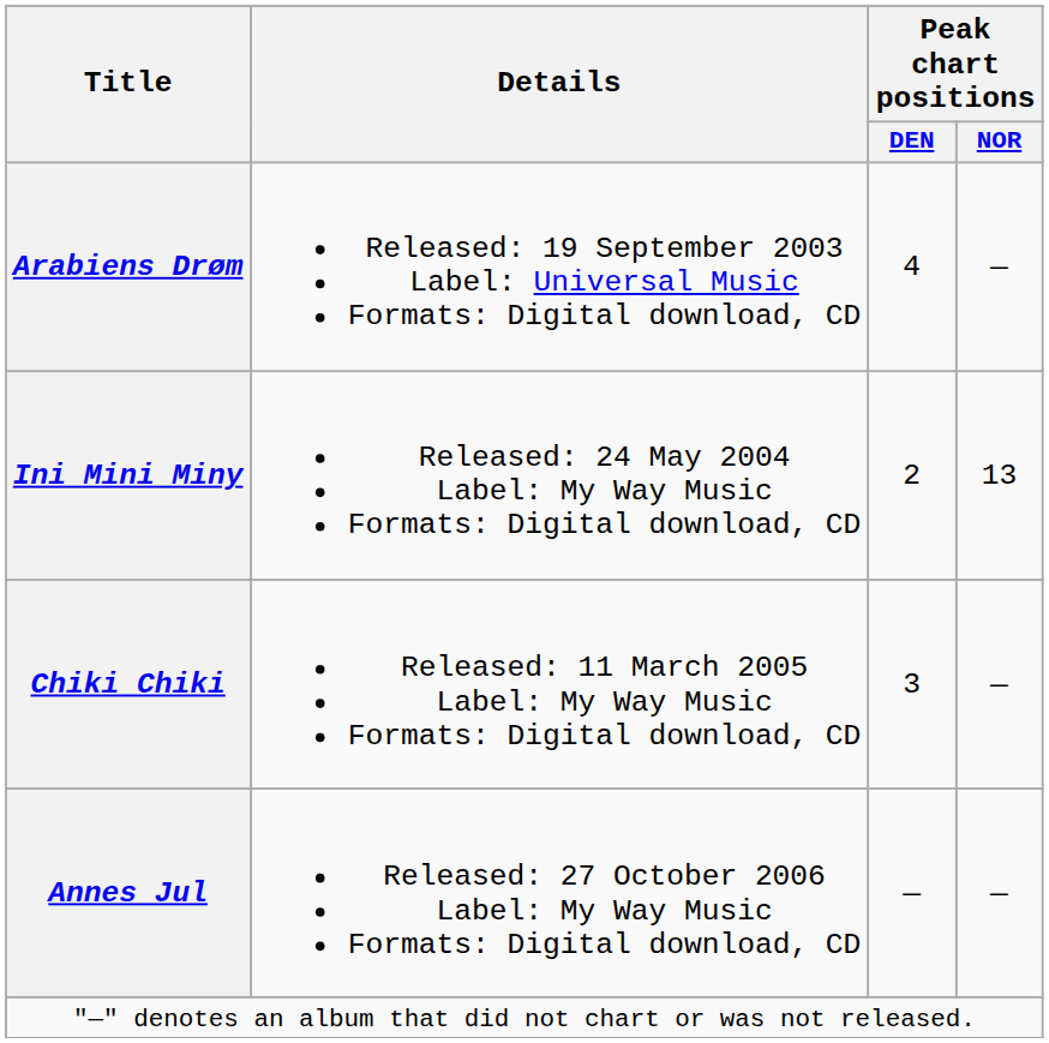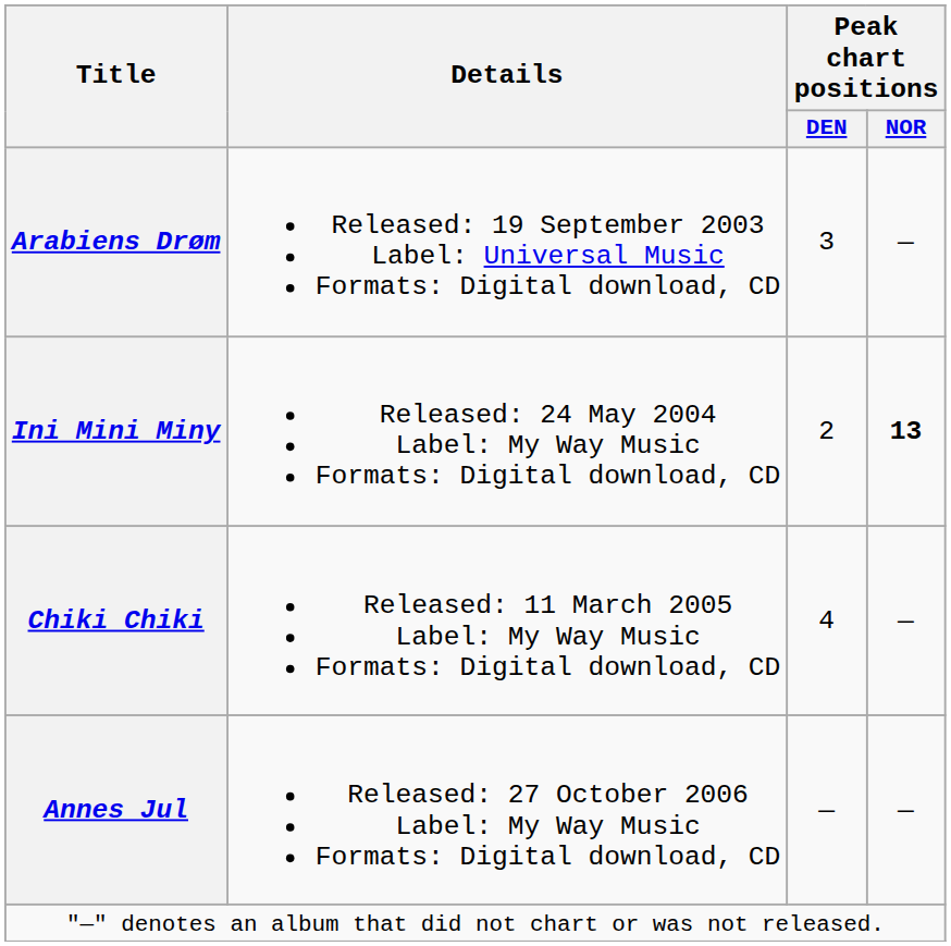Arabiens Drøm | Peak chart positions / DEN: 4 -> 3
Ini Mini Miny | Peak chart positions / NOR: normal -> bold
Chiki Chiki | Peak chart positions / DEN: 3 -> 4
